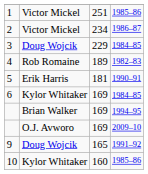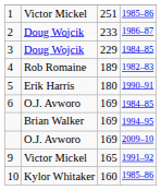2 | column 2: Victor Mickel -> Doug Wojcik
2 | column 3: 234 -> 233
5 | column 3: 181 -> 180
6 | column 2: Kylor Whitaker -> O.J. Avworo
9 | column 2: Doug Wojcik -> Victor Mickel
